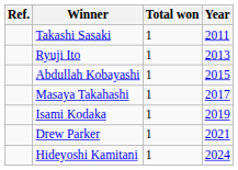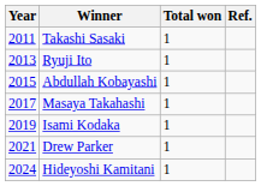columns swapped: Year <-> Ref.
